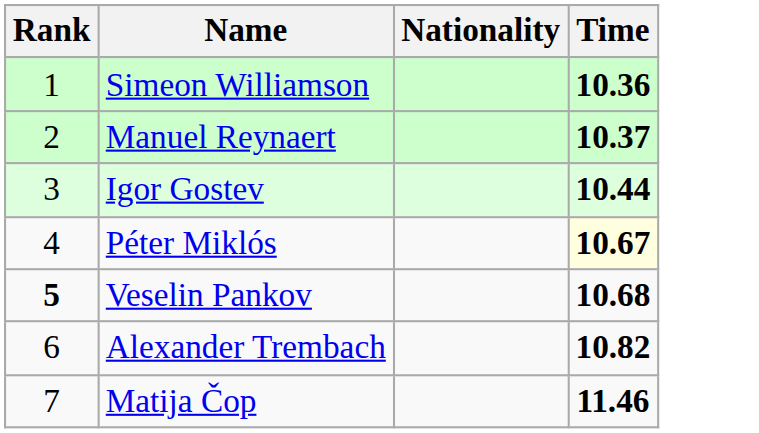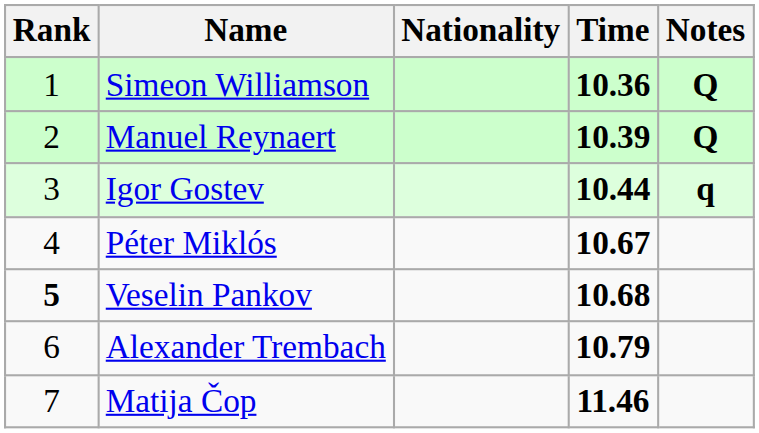+ column: Notes | Q | Q | q
Manuel Reynaert | Time: 10.37 -> 10.39
Péter Miklós | Time: lightyellow background -> no background
Alexander Trembach | Time: 10.82 -> 10.79
